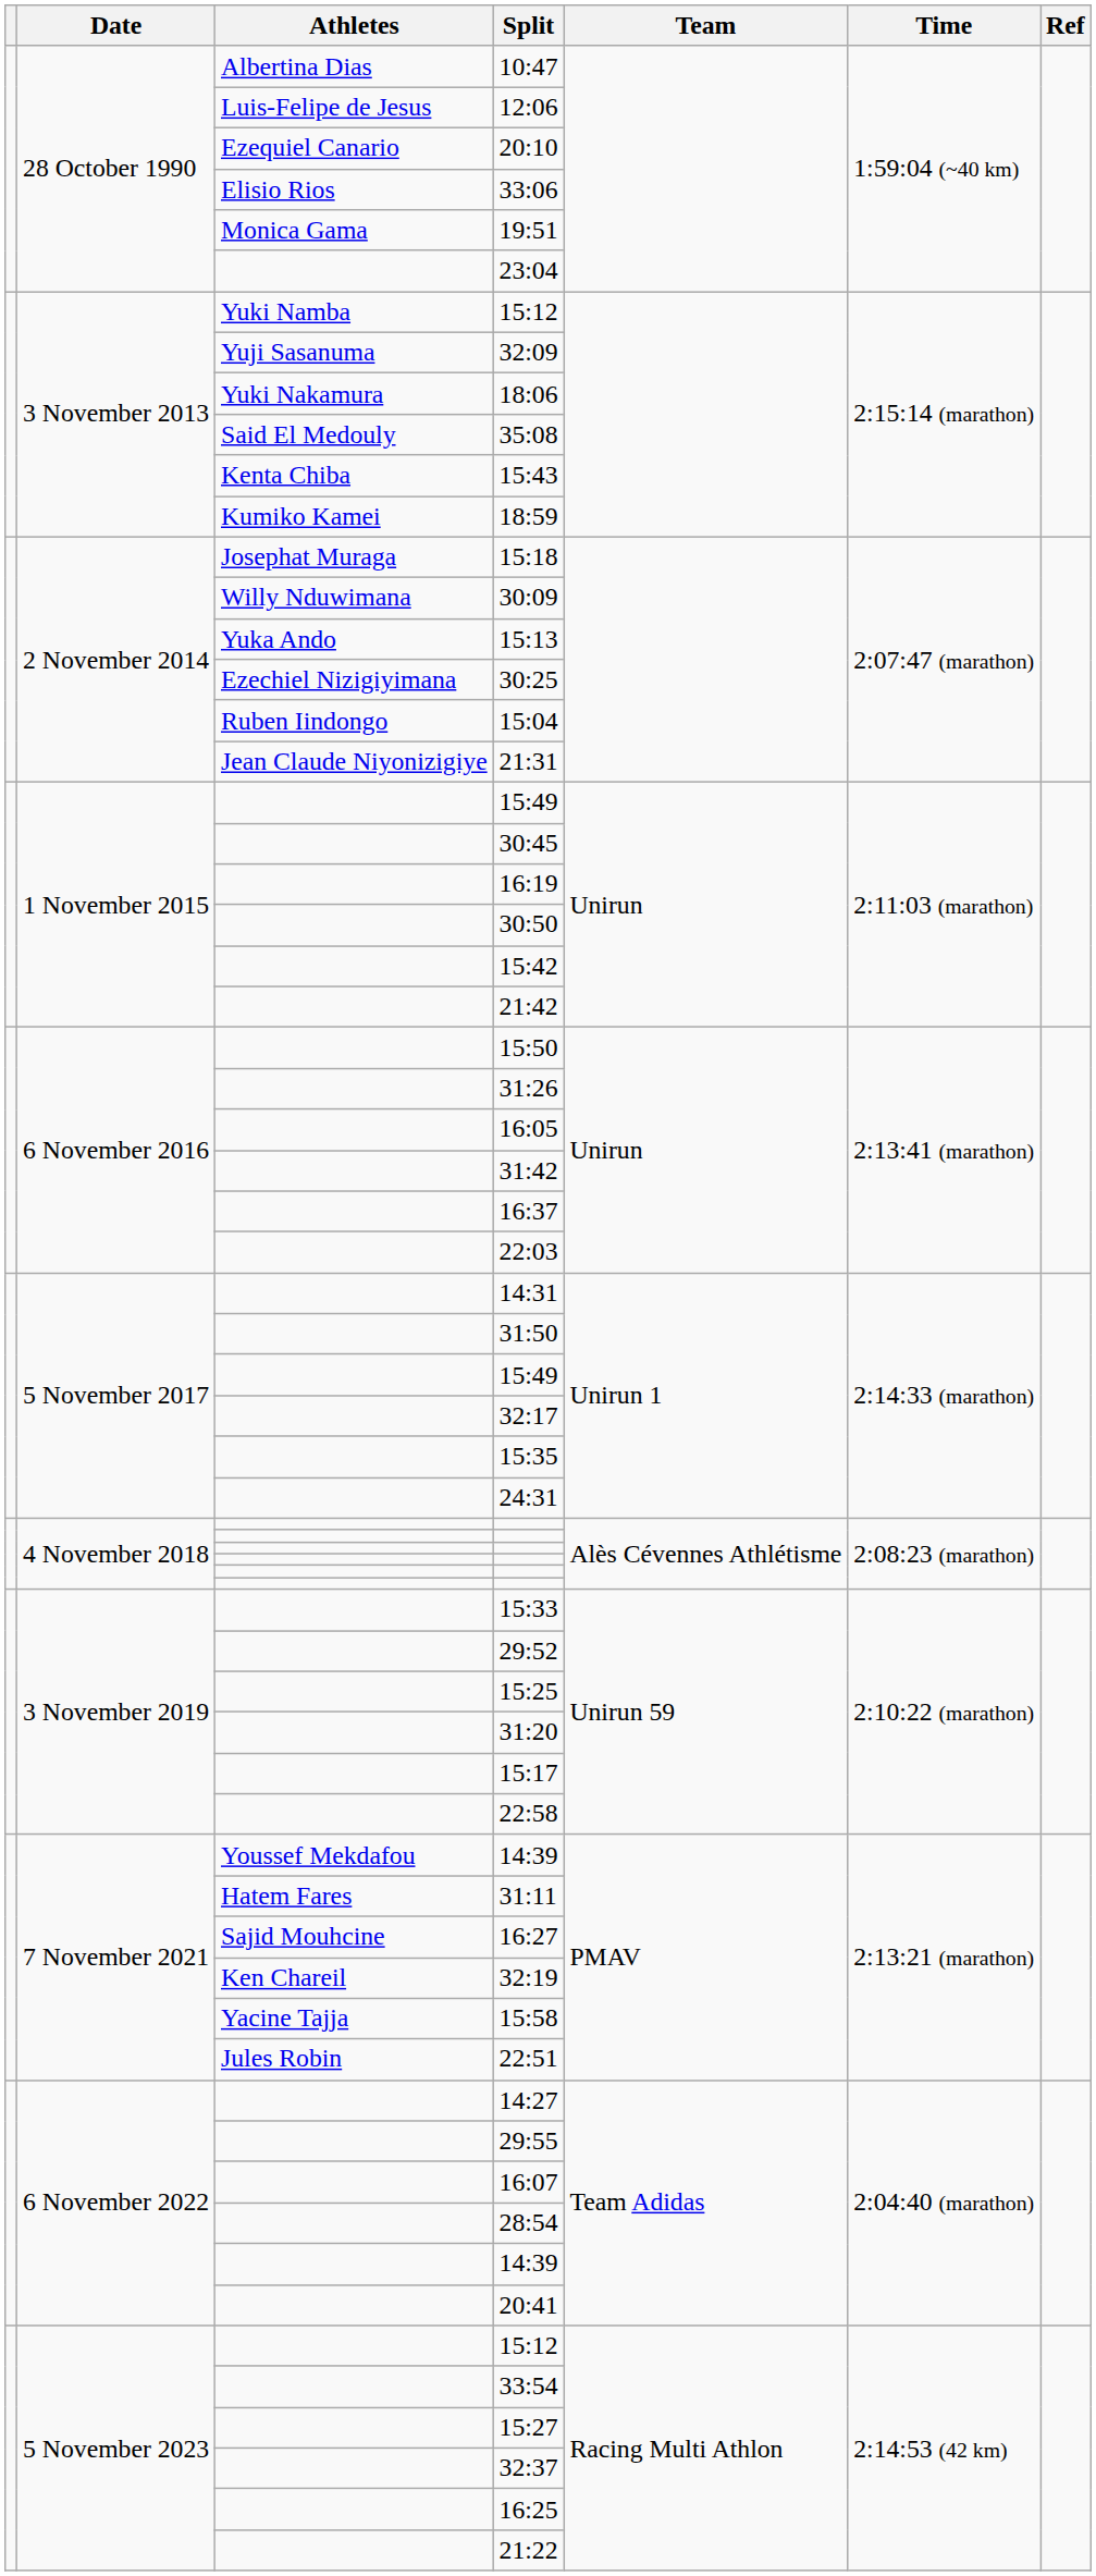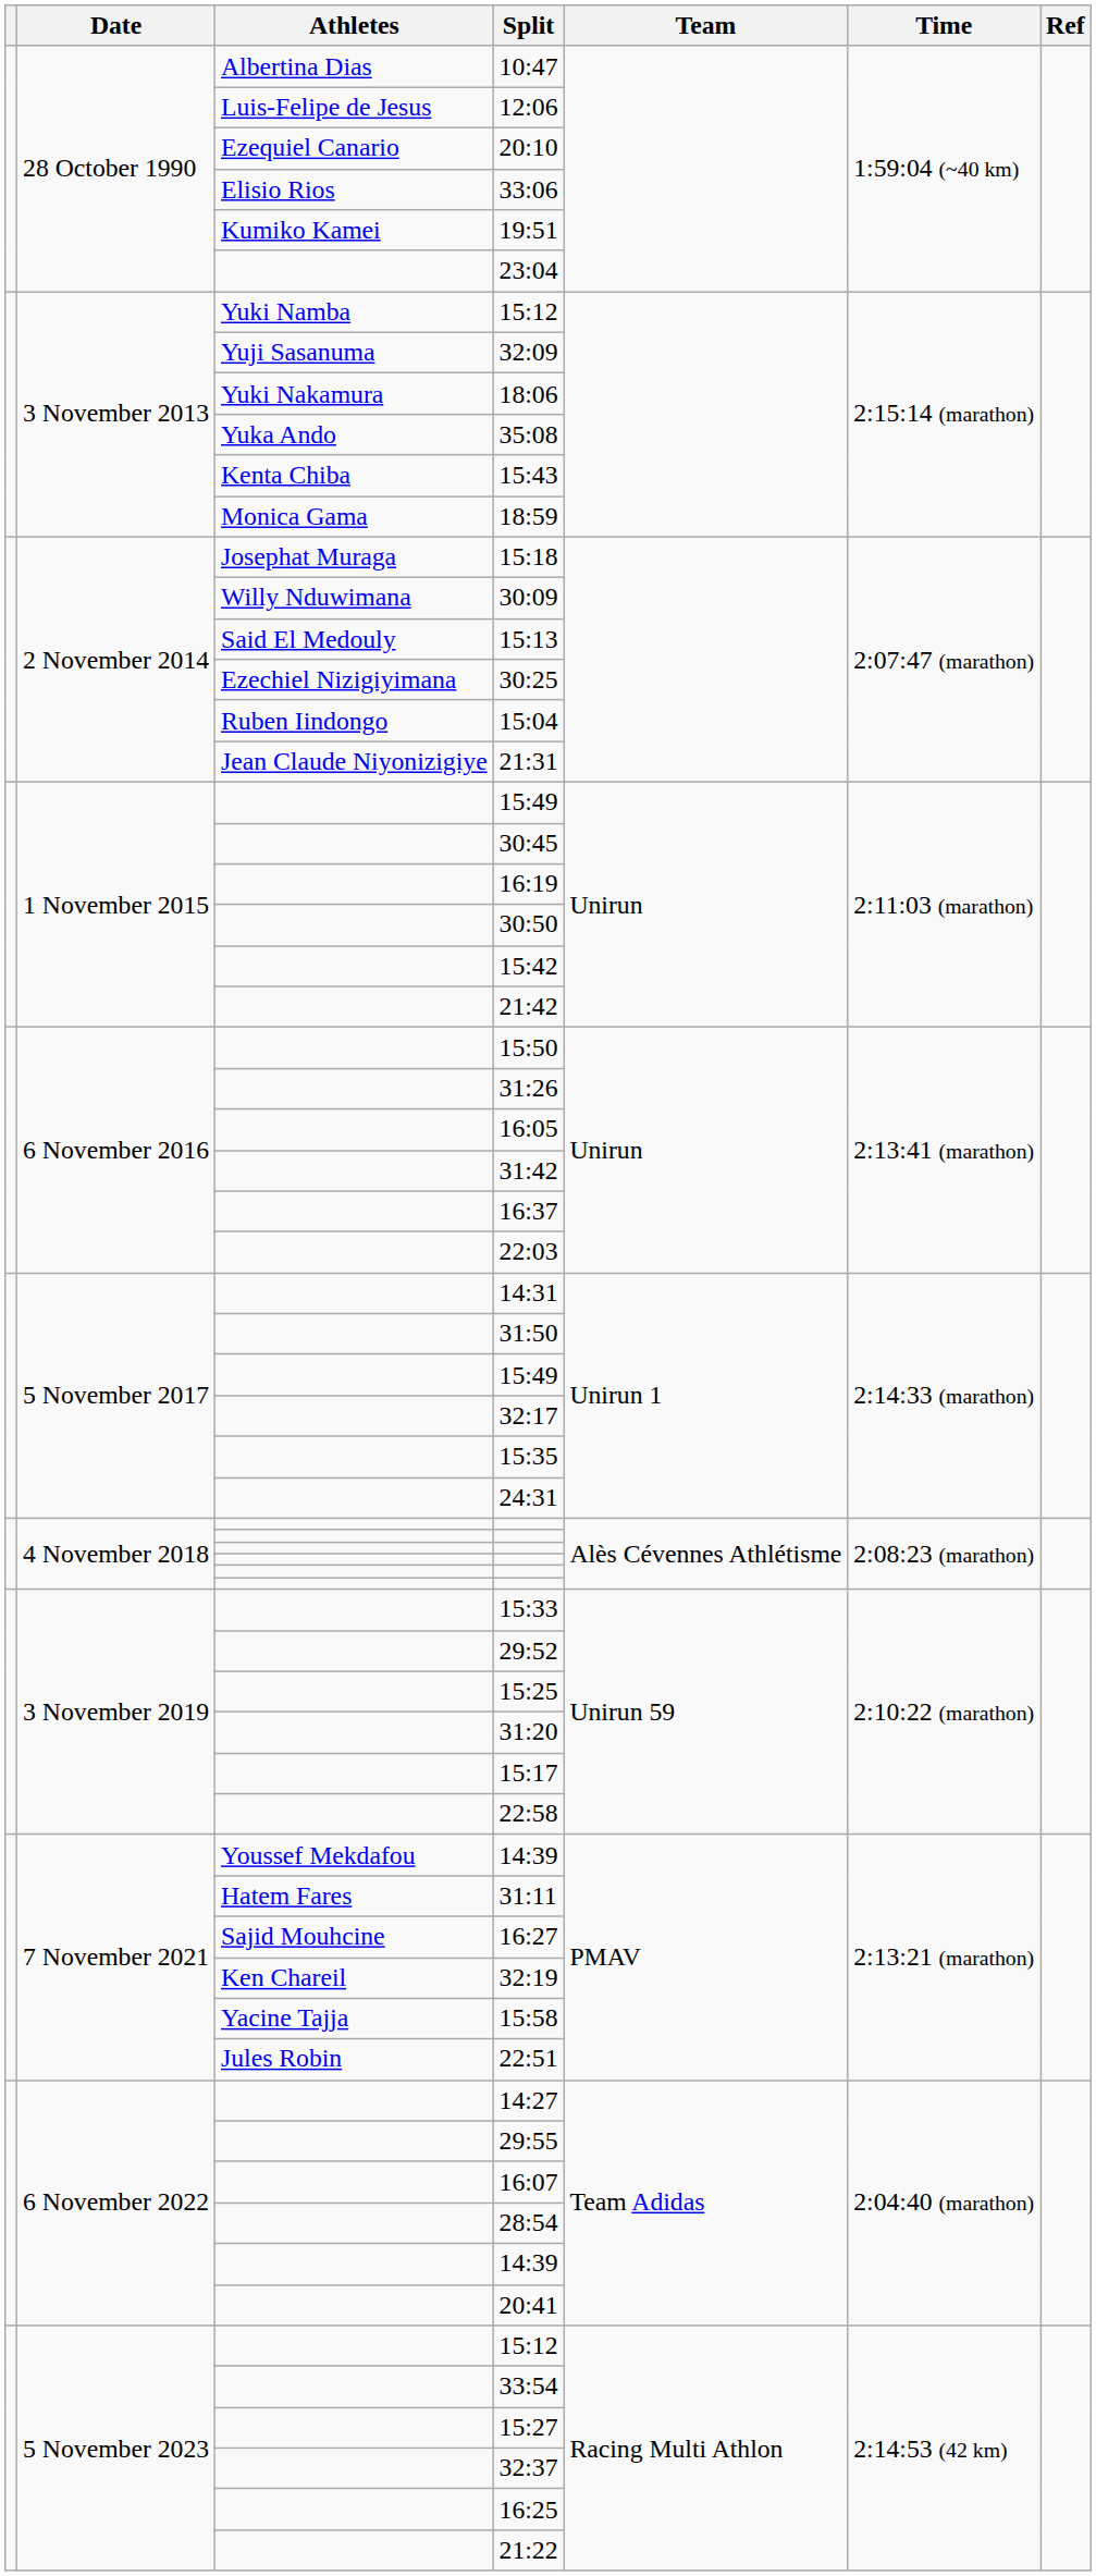19:51 | Athletes: Monica Gama -> Kumiko Kamei
35:08 | Athletes: Said El Medouly -> Yuka Ando
18:59 | Athletes: Kumiko Kamei -> Monica Gama
15:13 | Athletes: Yuka Ando -> Said El Medouly
